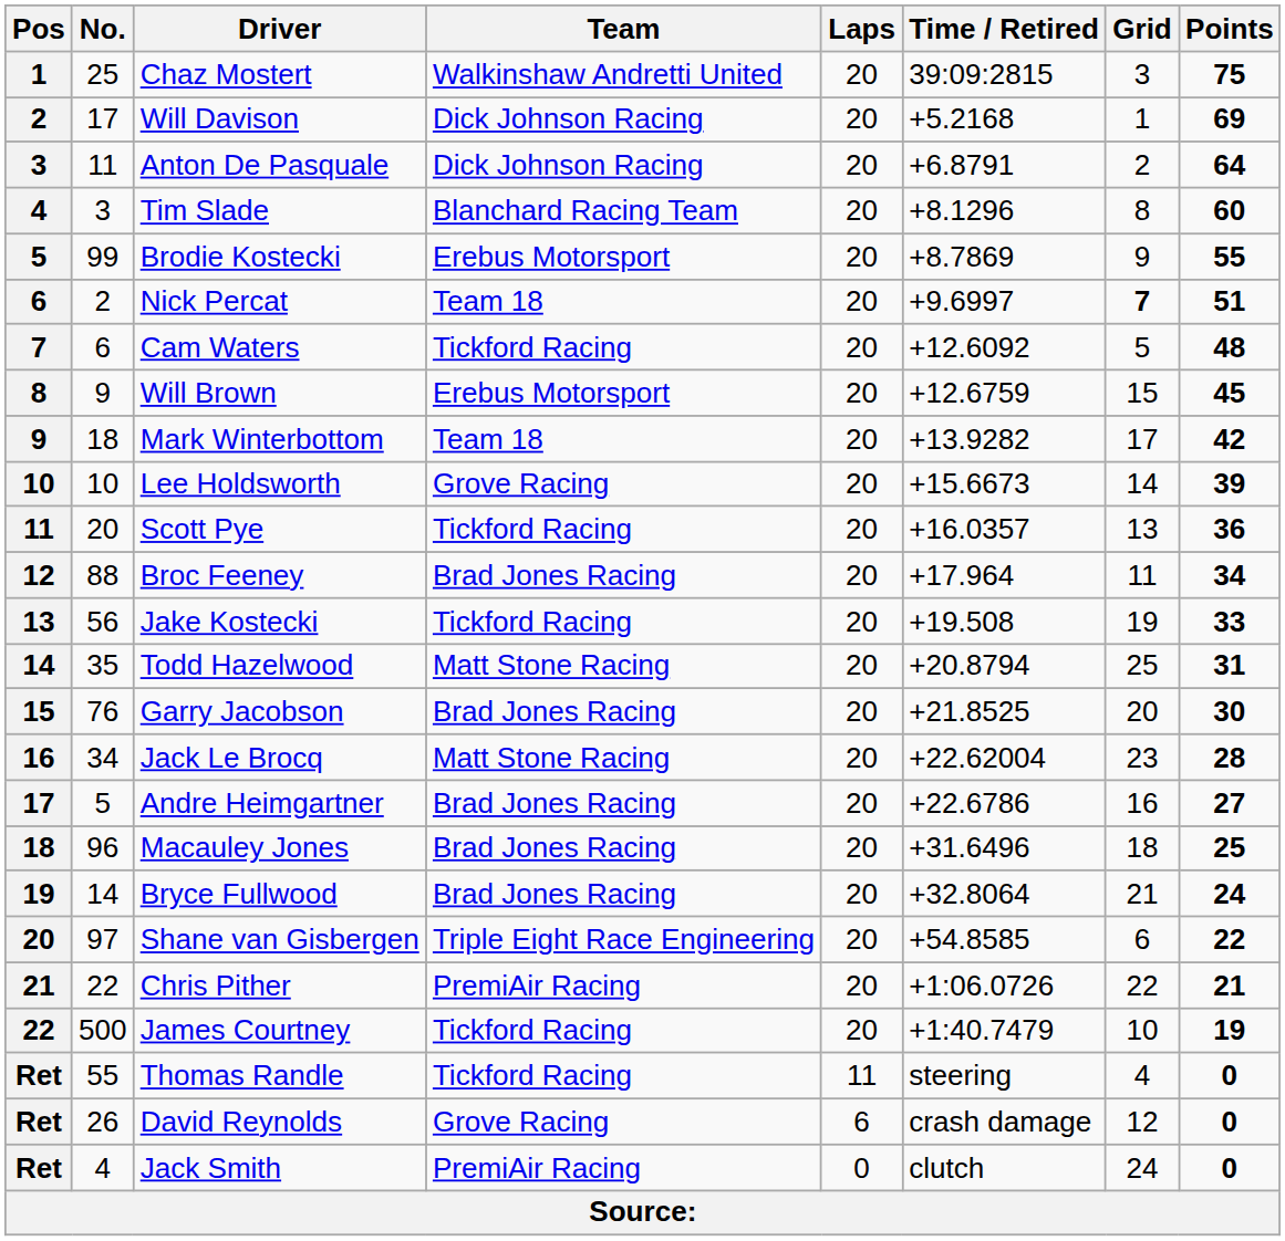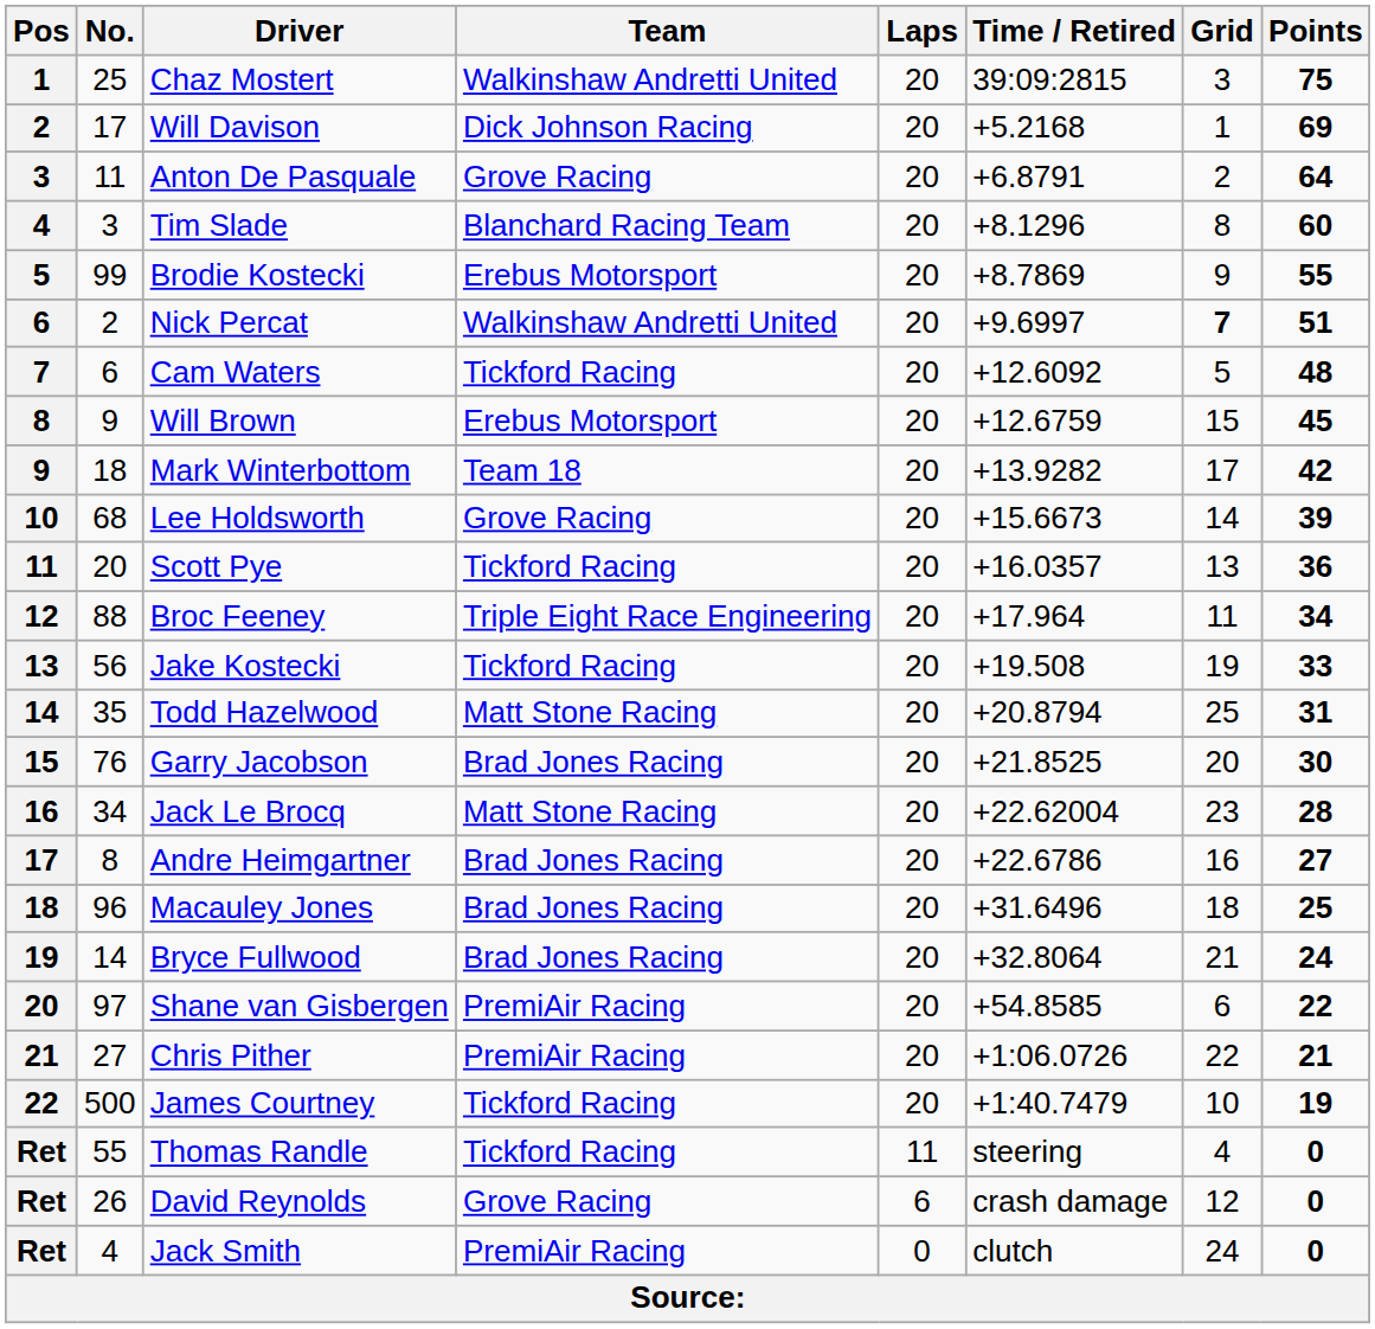Anton De Pasquale | Team: Dick Johnson Racing -> Grove Racing
Nick Percat | Team: Team 18 -> Walkinshaw Andretti United
Lee Holdsworth | No.: 10 -> 68
Broc Feeney | Team: Brad Jones Racing -> Triple Eight Race Engineering
Andre Heimgartner | No.: 5 -> 8
Shane van Gisbergen | Team: Triple Eight Race Engineering -> PremiAir Racing
Chris Pither | No.: 22 -> 27
